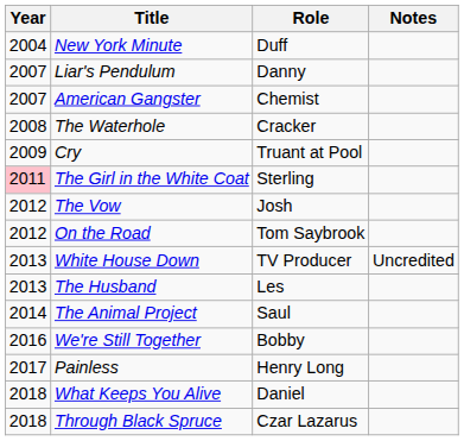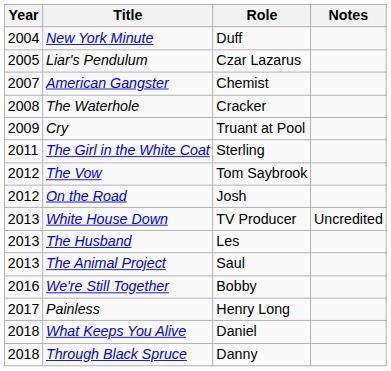Liar's Pendulum | Year: 2007 -> 2005
Liar's Pendulum | Role: Danny -> Czar Lazarus
The Girl in the White Coat | Year: pink background -> no background
The Vow | Role: Josh -> Tom Saybrook
On the Road | Role: Tom Saybrook -> Josh
The Animal Project | Year: 2014 -> 2013
Through Black Spruce | Role: Czar Lazarus -> Danny
